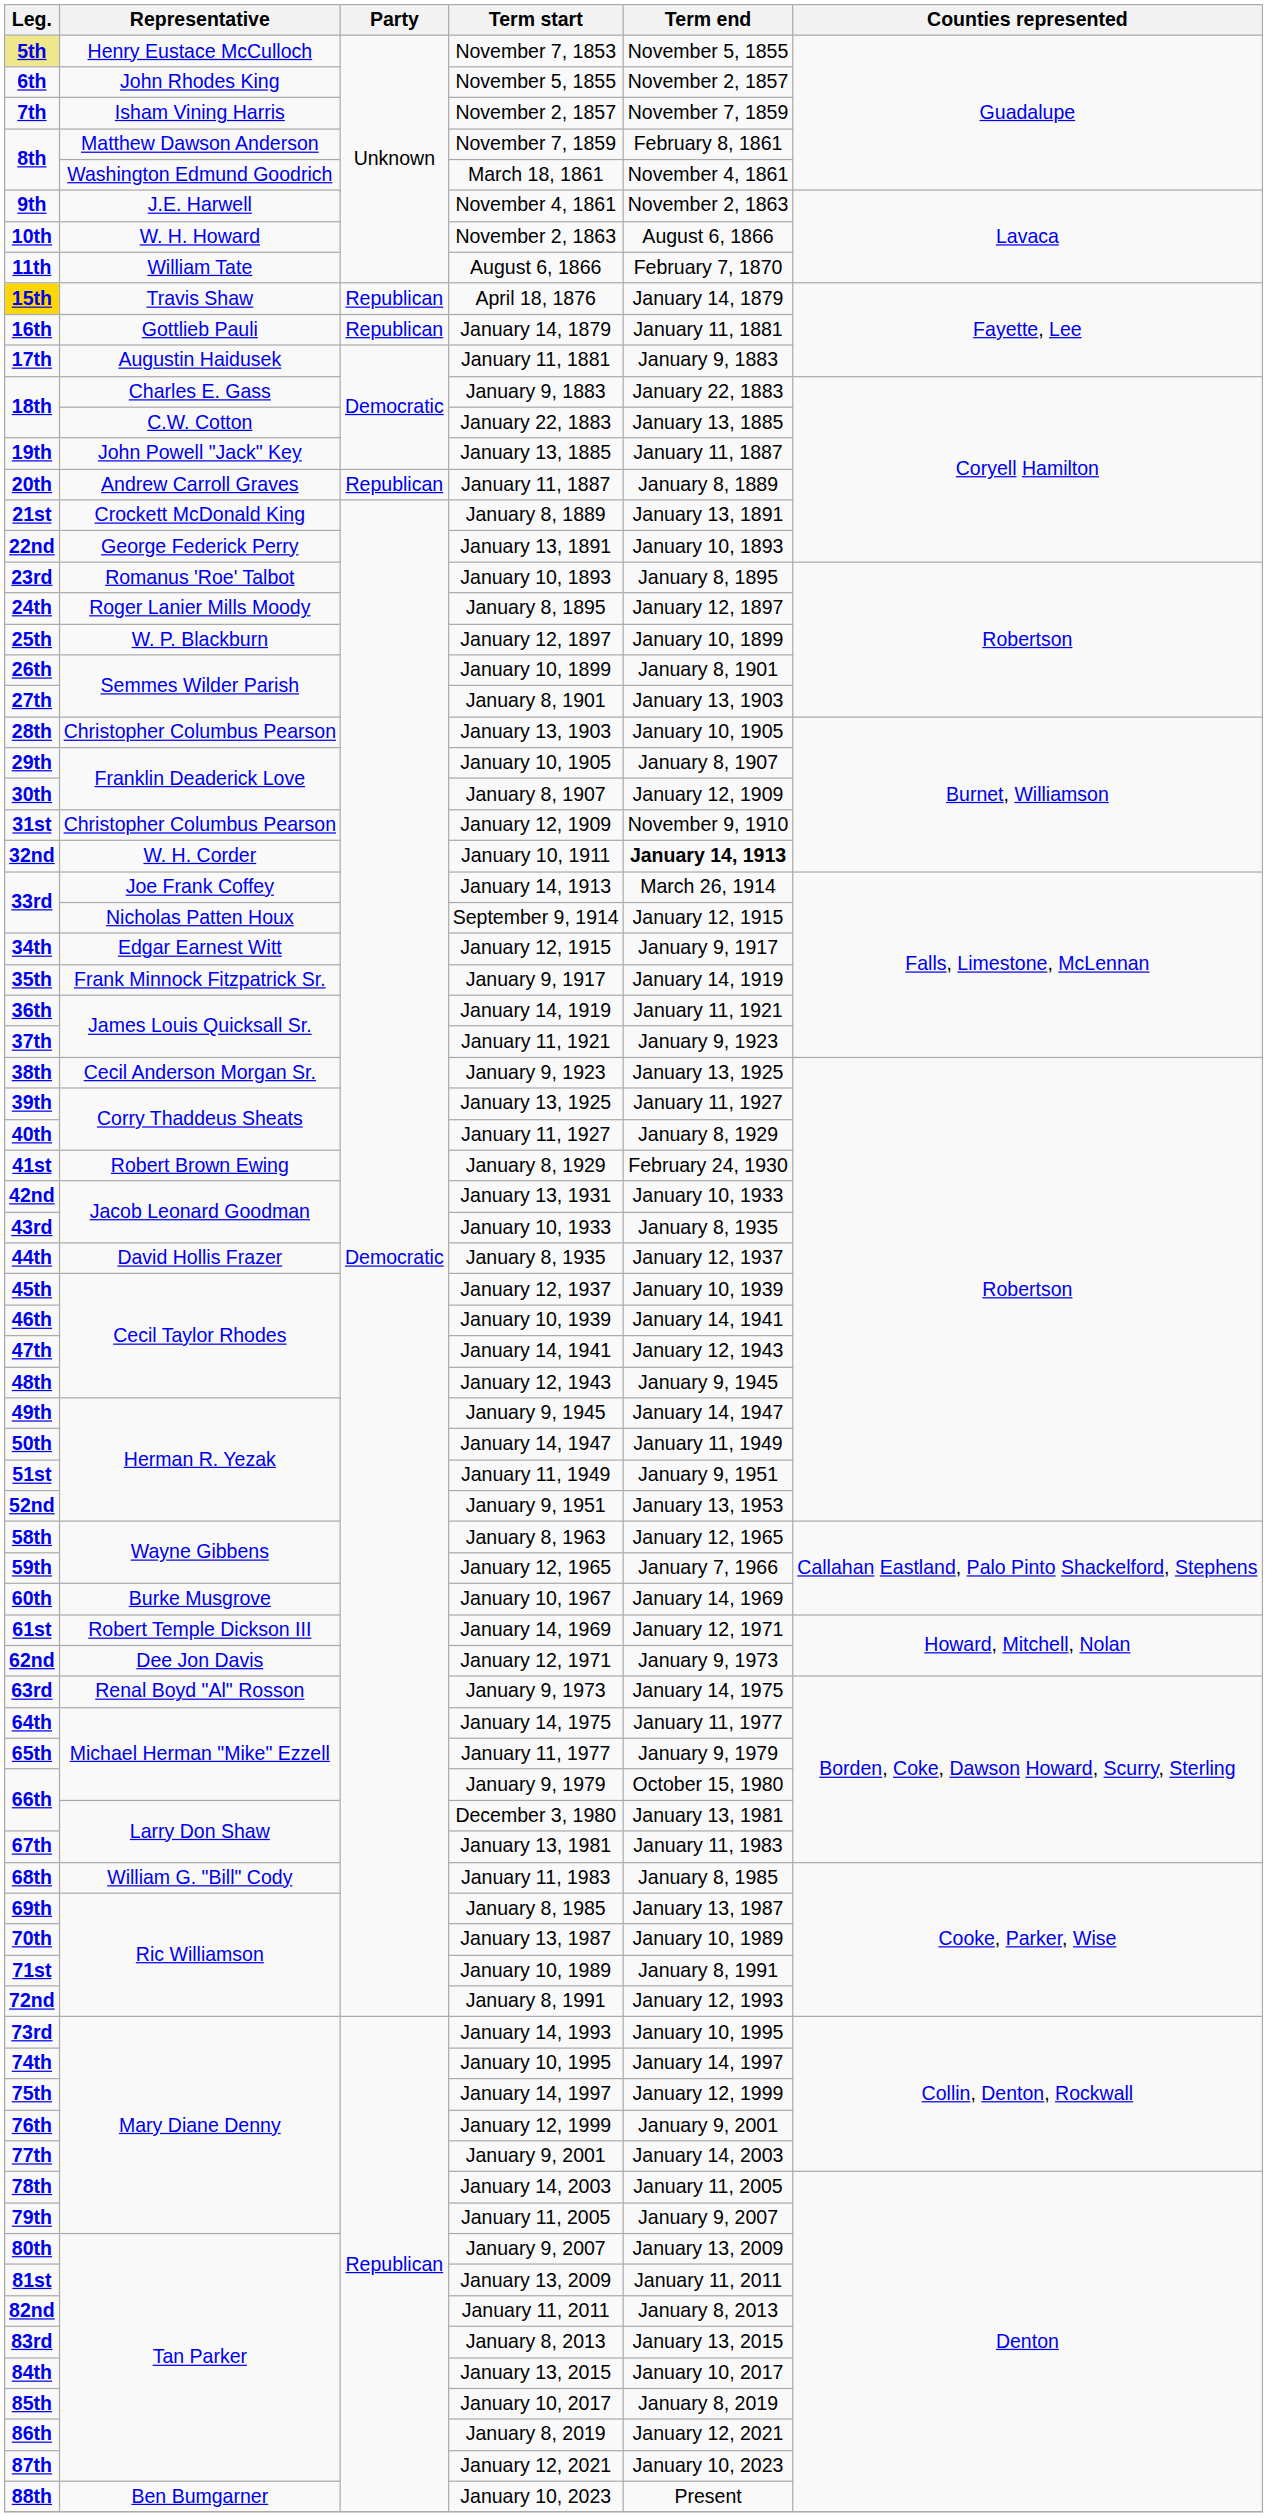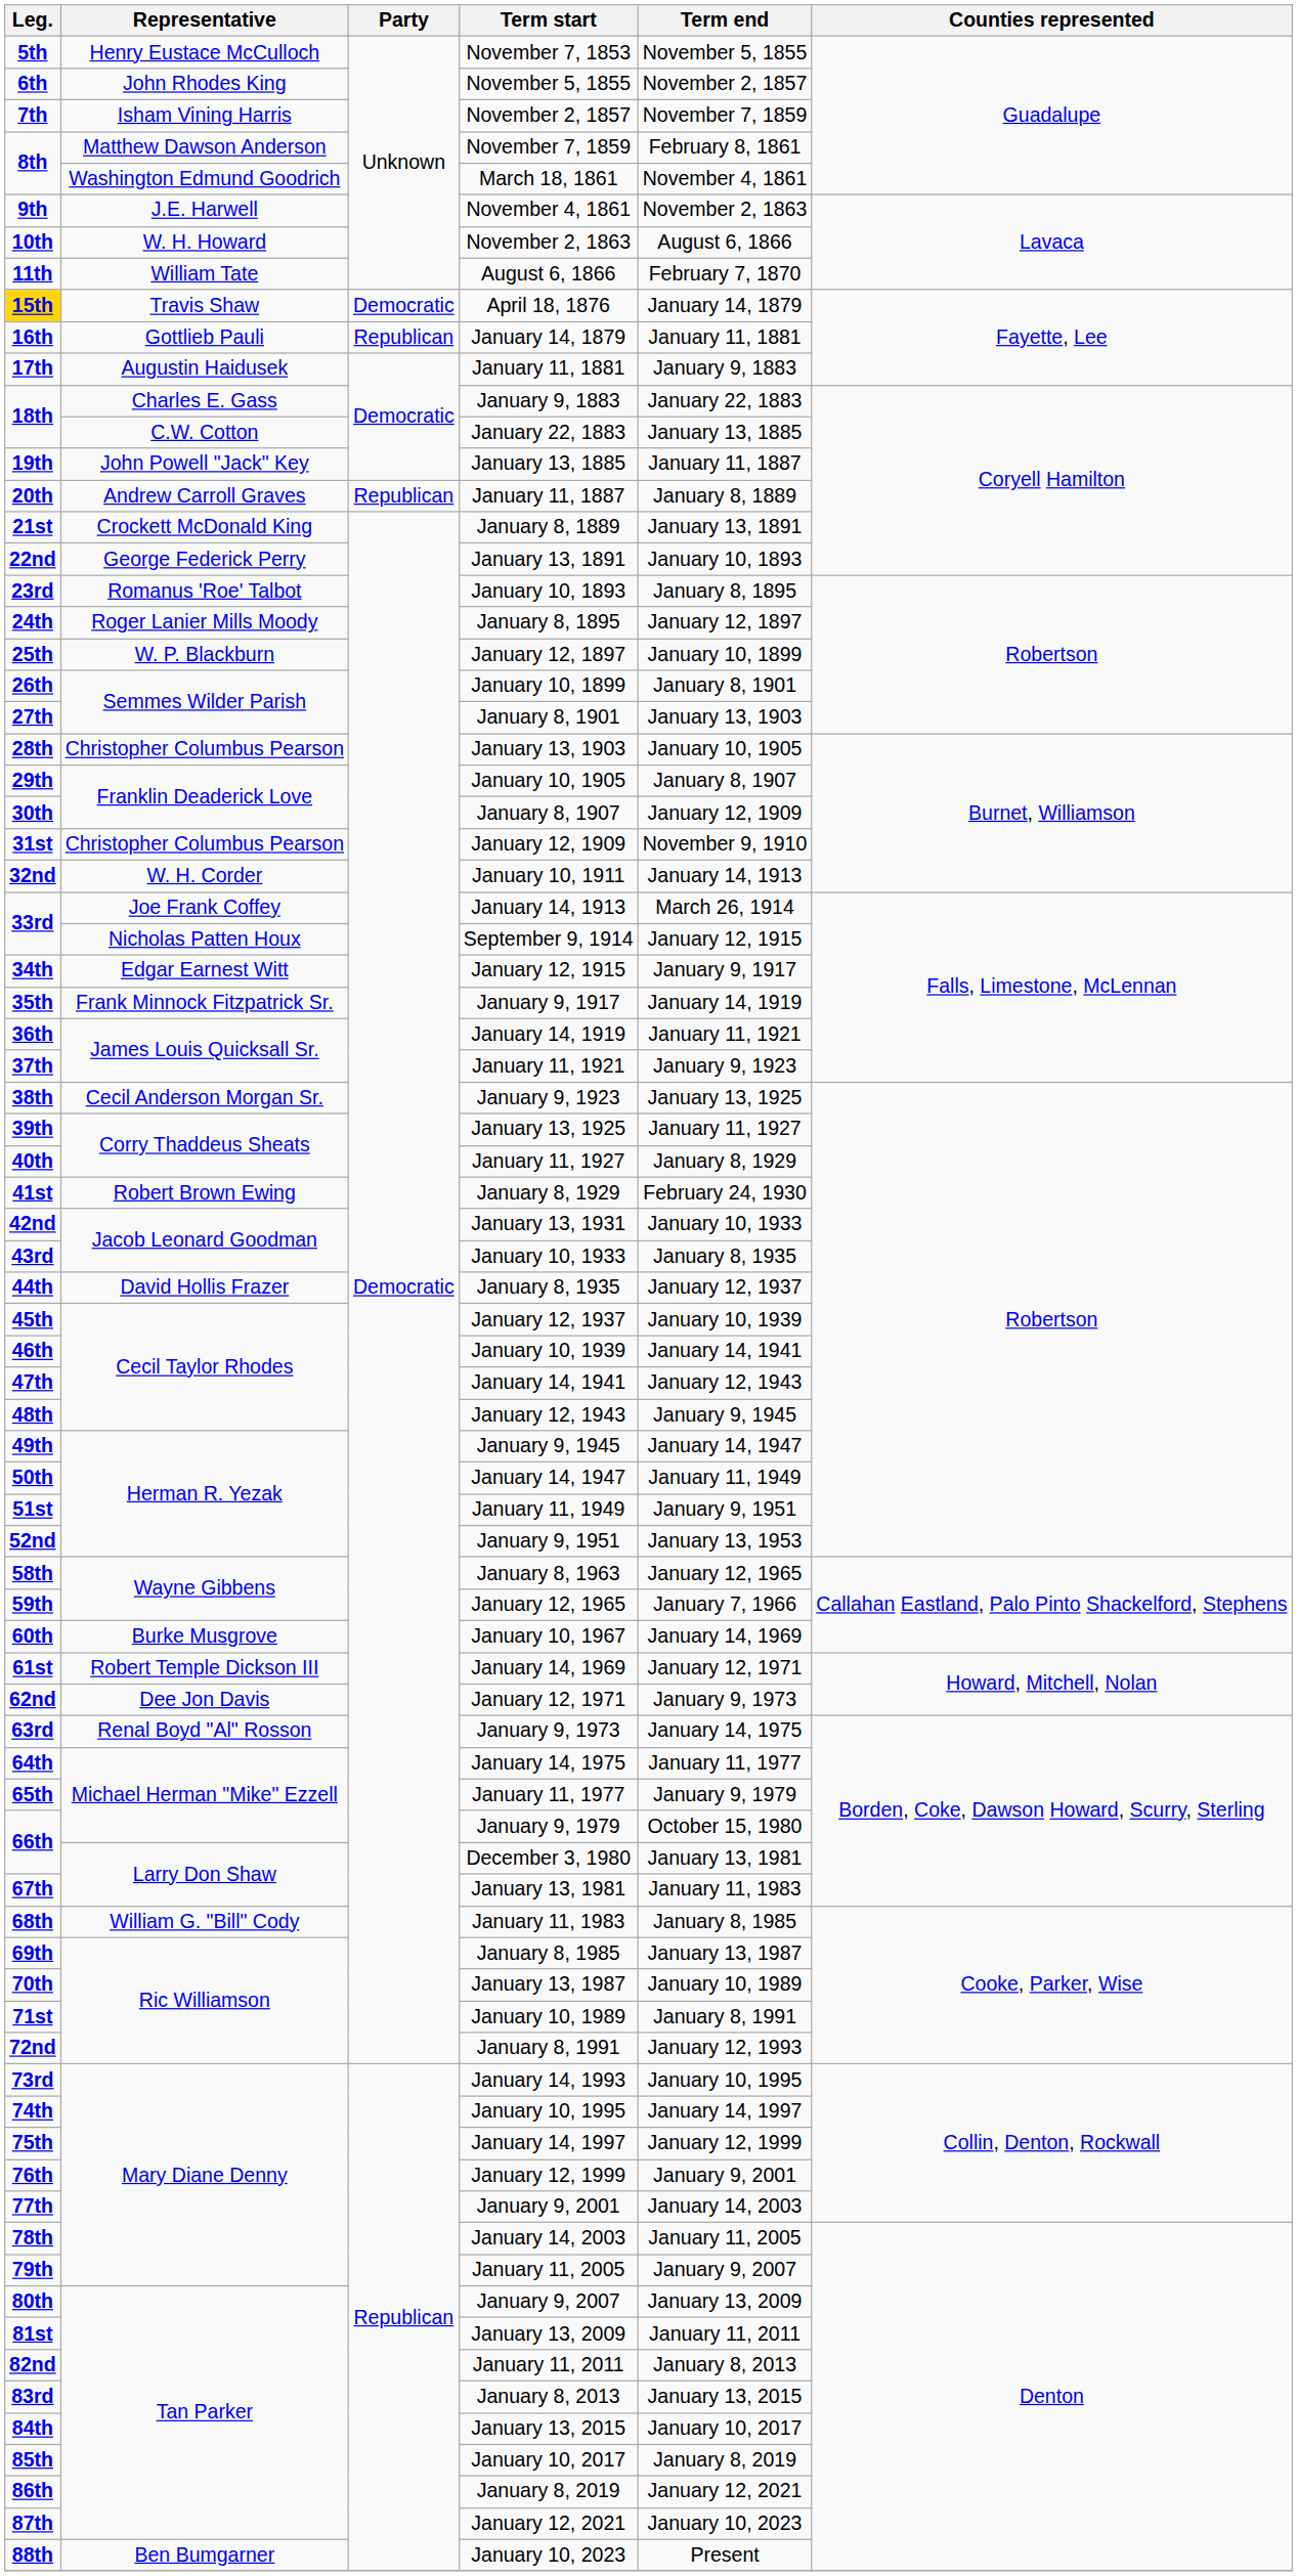November 7, 1853 | Leg.: khaki background -> no background
April 18, 1876 | Party: Republican -> Democratic
January 10, 1911 | Term end: bold -> normal
